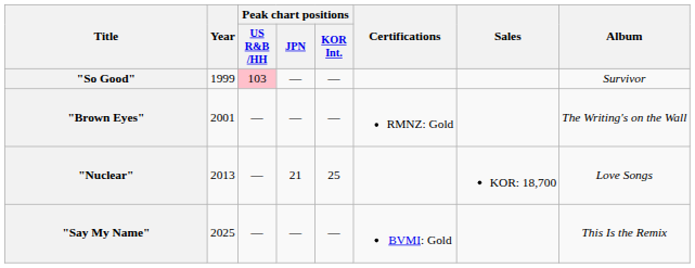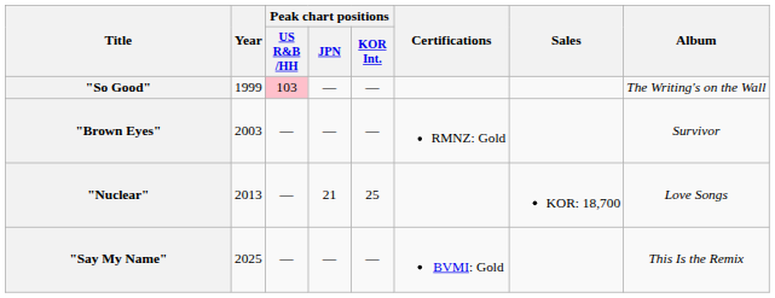"So Good" | Album: Survivor -> The Writing's on the Wall
"Brown Eyes" | Year: 2001 -> 2003
"Brown Eyes" | Album: The Writing's on the Wall -> Survivor
